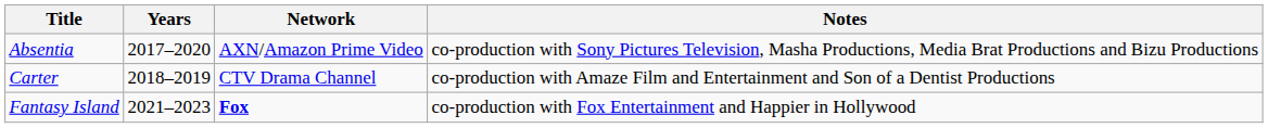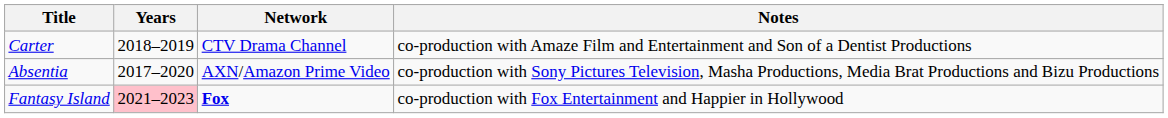rows swapped: Absentia <-> Carter
Fantasy Island | Years: no background -> pink background
